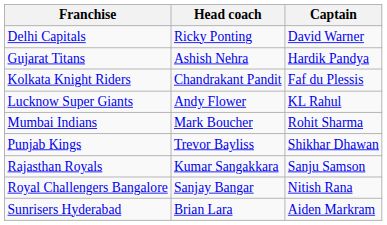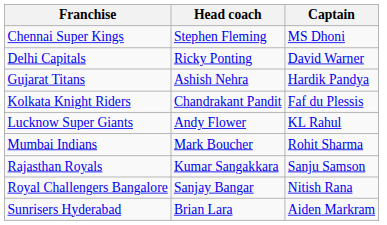+ row: Chennai Super Kings | Stephen Fleming | MS Dhoni
- row: Punjab Kings | Trevor Bayliss | Shikhar Dhawan
